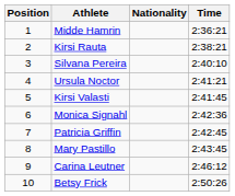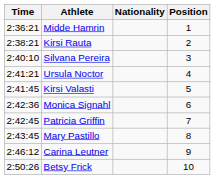columns swapped: Position <-> Time
